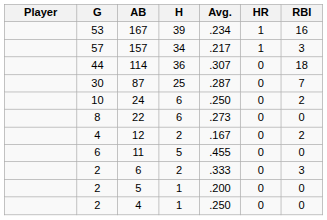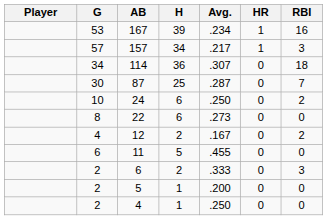114 | G: 44 -> 34
